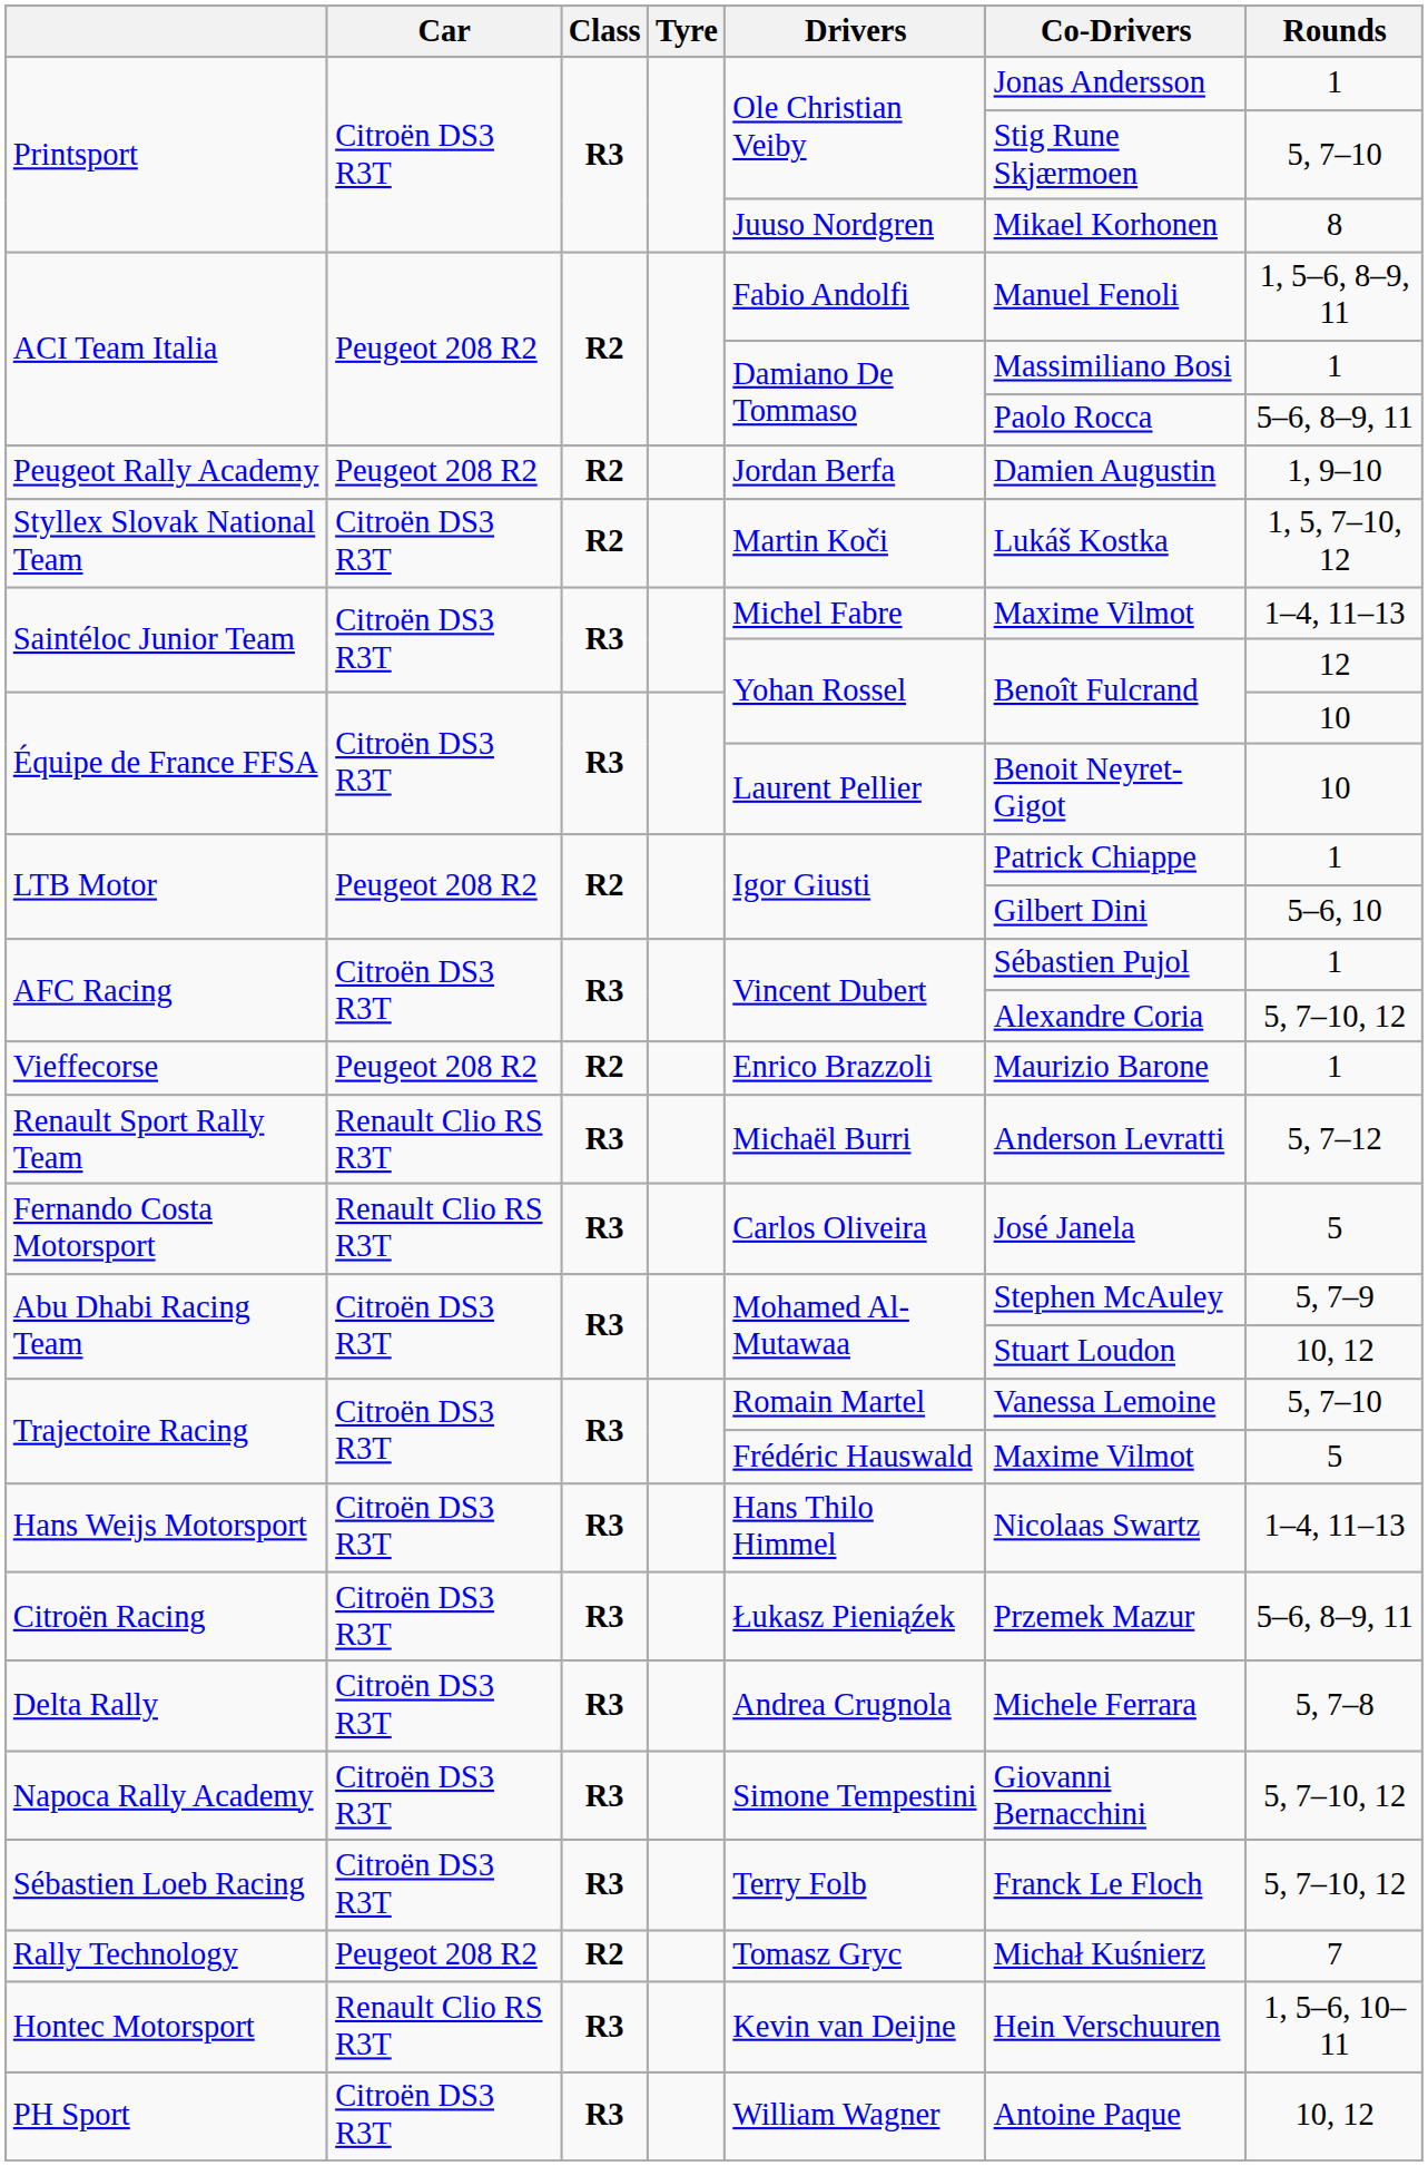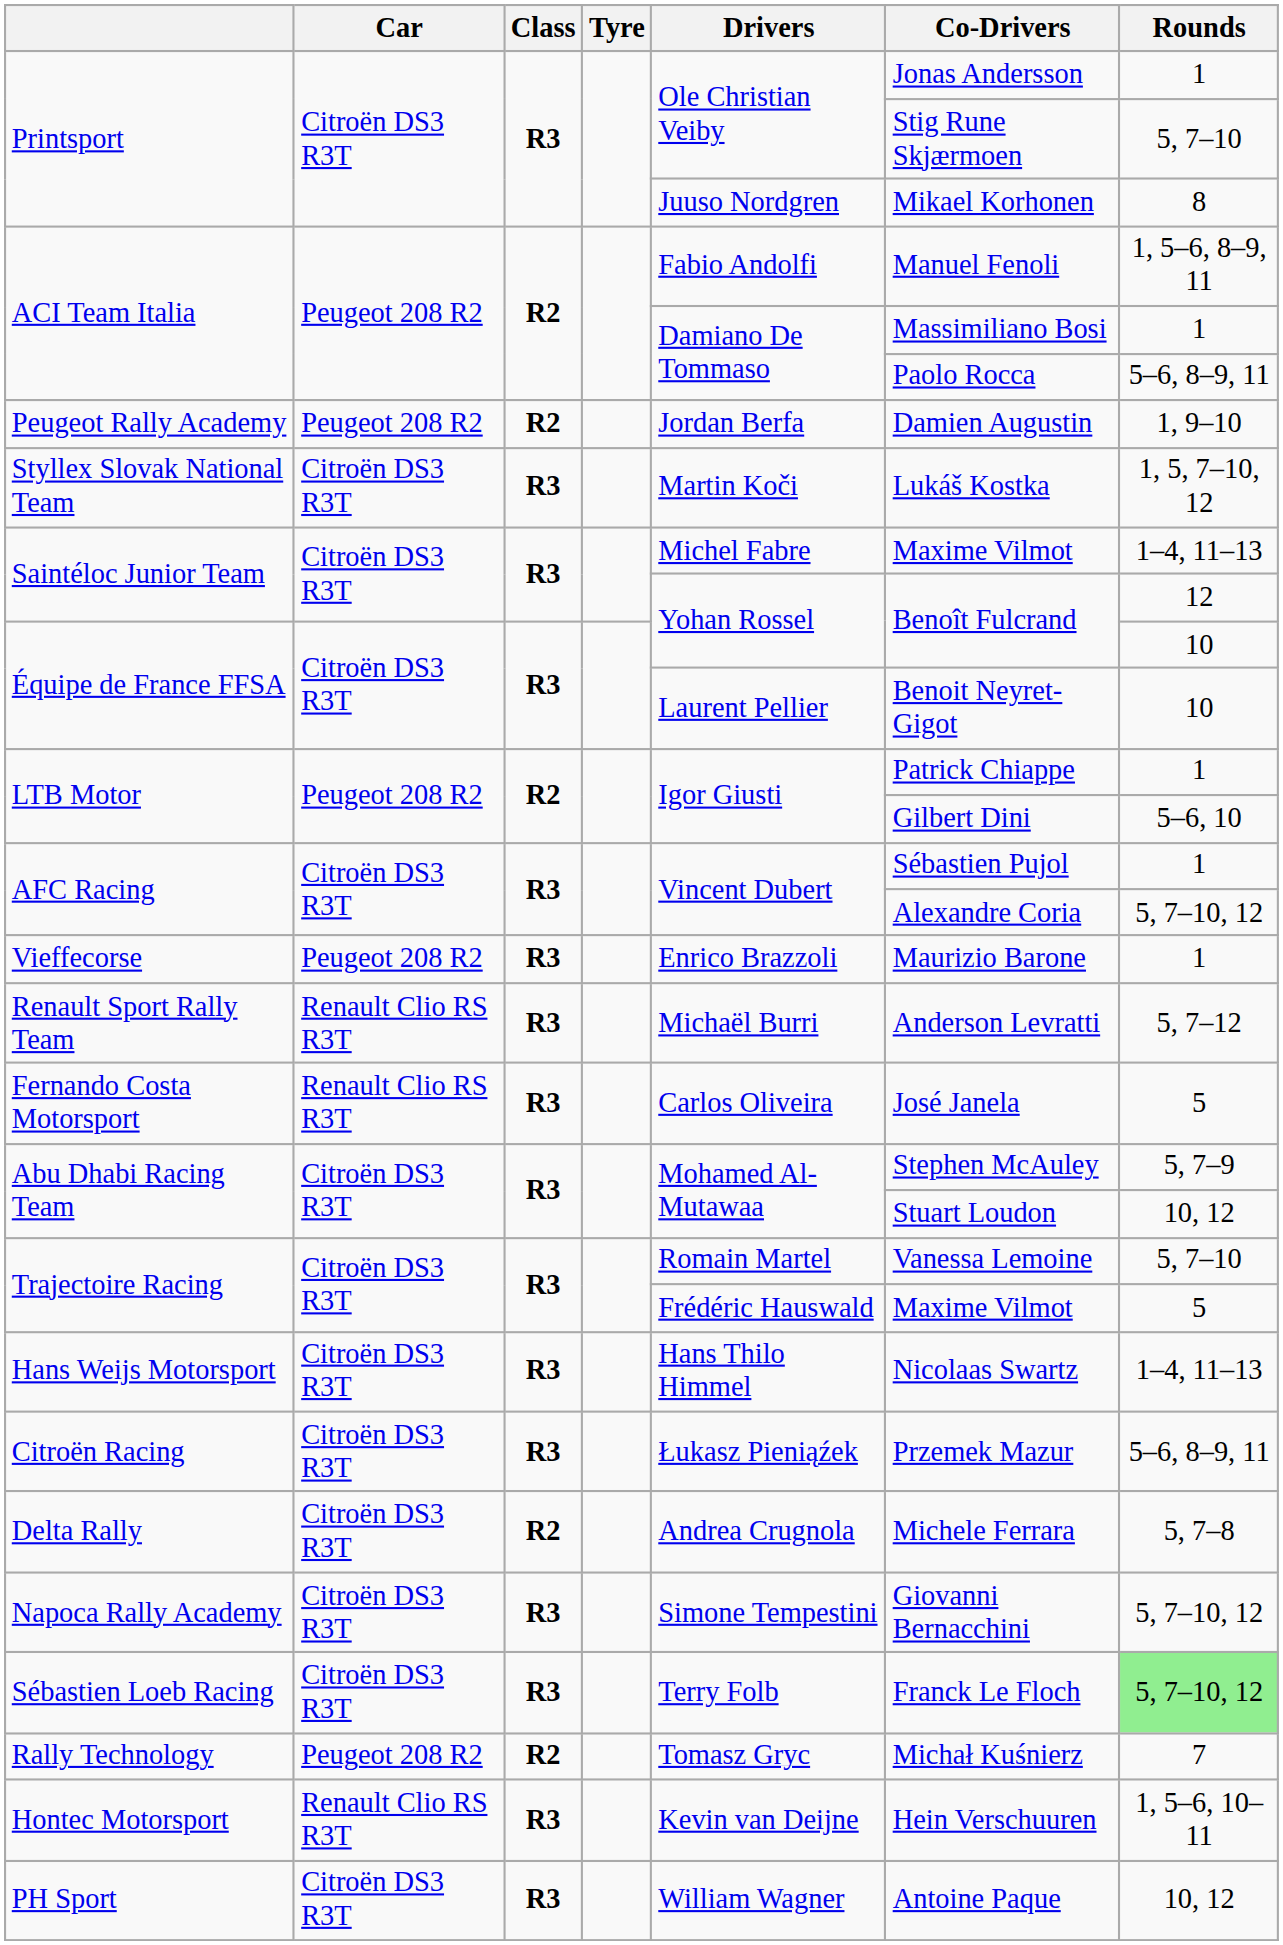Styllex Slovak National Team | Class: R2 -> R3
Vieffecorse | Class: R2 -> R3
Delta Rally | Class: R3 -> R2
Sébastien Loeb Racing | Rounds: no background -> lightgreen background
